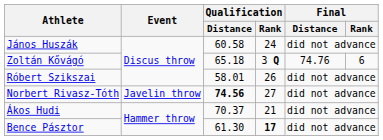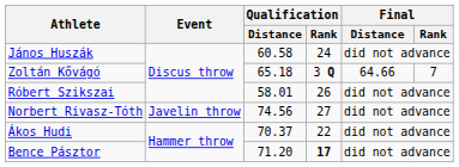Zoltán Kővágó | Final / Distance: 74.76 -> 64.66
Zoltán Kővágó | Final / Rank: 6 -> 7
Norbert Rivasz-Tóth | Qualification / Distance: bold -> normal
Ákos Hudi | Qualification / Rank: 21 -> 22
Bence Pásztor | Qualification / Distance: 61.30 -> 71.20
